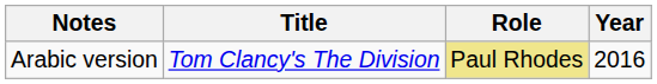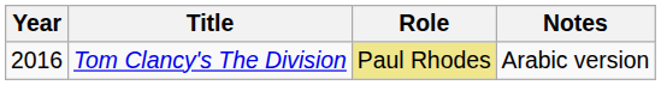columns swapped: Year <-> Notes
